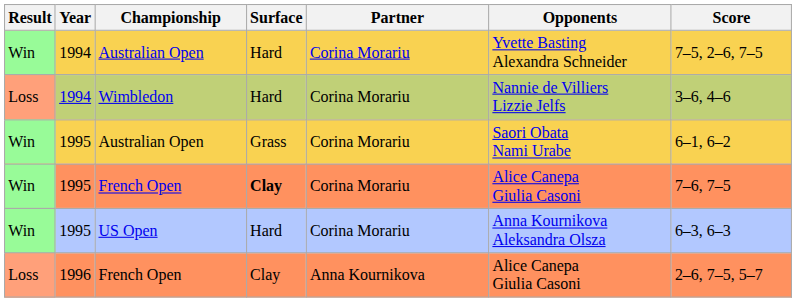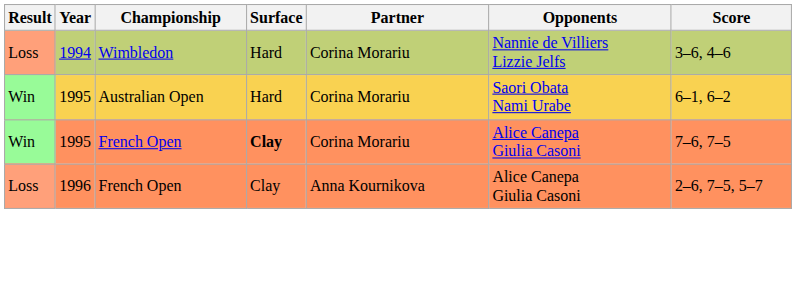- row: Win | 1994 | Australian Open | Hard | Corina Morariu | Yvette Basting Alexandra Schneider | 7–5, 2–6, 7–5
1995 / Australian Open | Surface: Grass -> Hard
- row: Win | 1995 | US Open | Hard | Corina Morariu | Anna Kournikova Aleksandra Olsza | 6–3, 6–3
